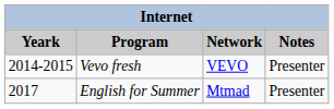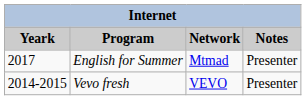rows swapped: Vevo fresh <-> English for Summer
